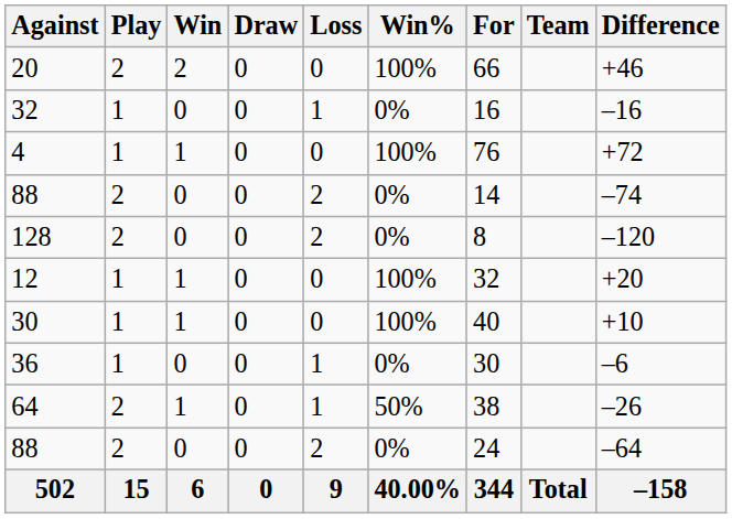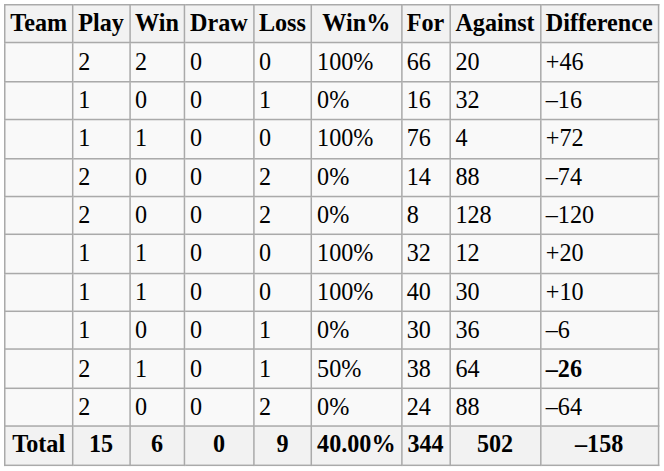columns swapped: Team <-> Against
2 / 1 | Difference: normal -> bold
